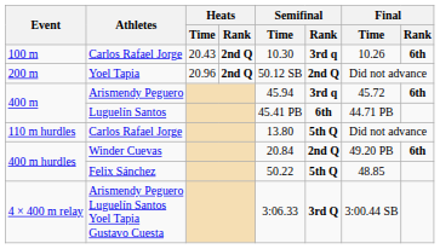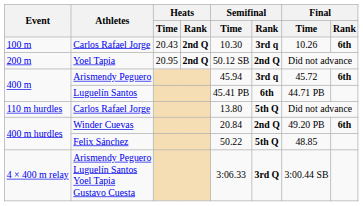Yoel Tapia | Heats / Time: 20.96 -> 20.95
